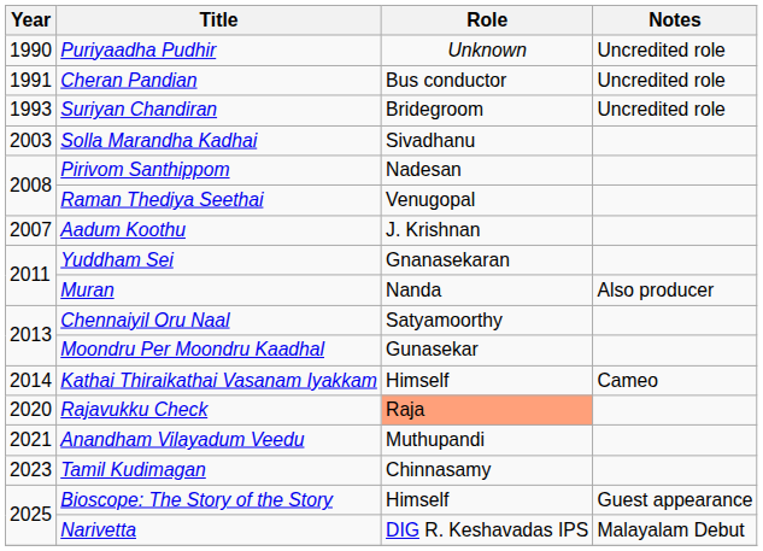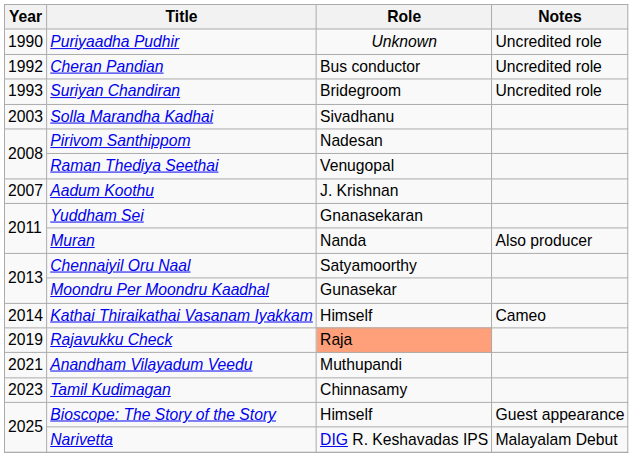Cheran Pandian | Year: 1991 -> 1992
Rajavukku Check | Year: 2020 -> 2019
